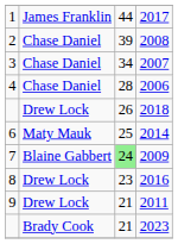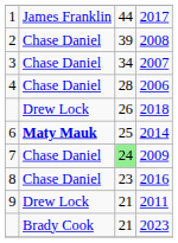2014 | column 2: normal -> bold
2009 | column 2: Blaine Gabbert -> Chase Daniel
2016 | column 2: Drew Lock -> Chase Daniel
